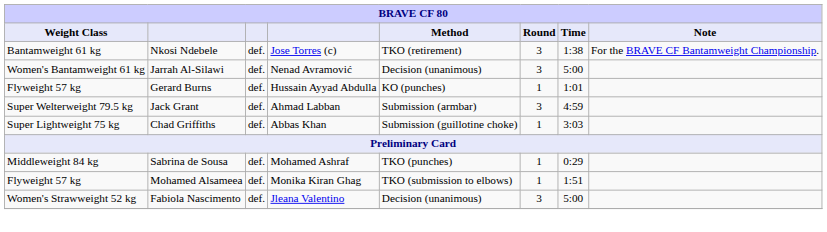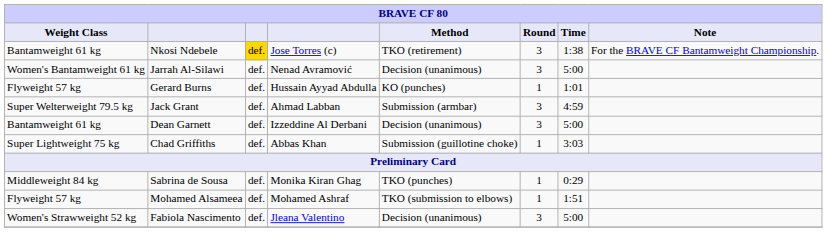Nkosi Ndebele | column 3: no background -> gold background
+ row: Bantamweight 61 kg | Dean Garnett | def. | Izzeddine Al Derbani | Decision (unanimous) | 3 | 5:00
Sabrina de Sousa | column 4: Mohamed Ashraf -> Monika Kiran Ghag
Mohamed Alsameea | column 4: Monika Kiran Ghag -> Mohamed Ashraf
